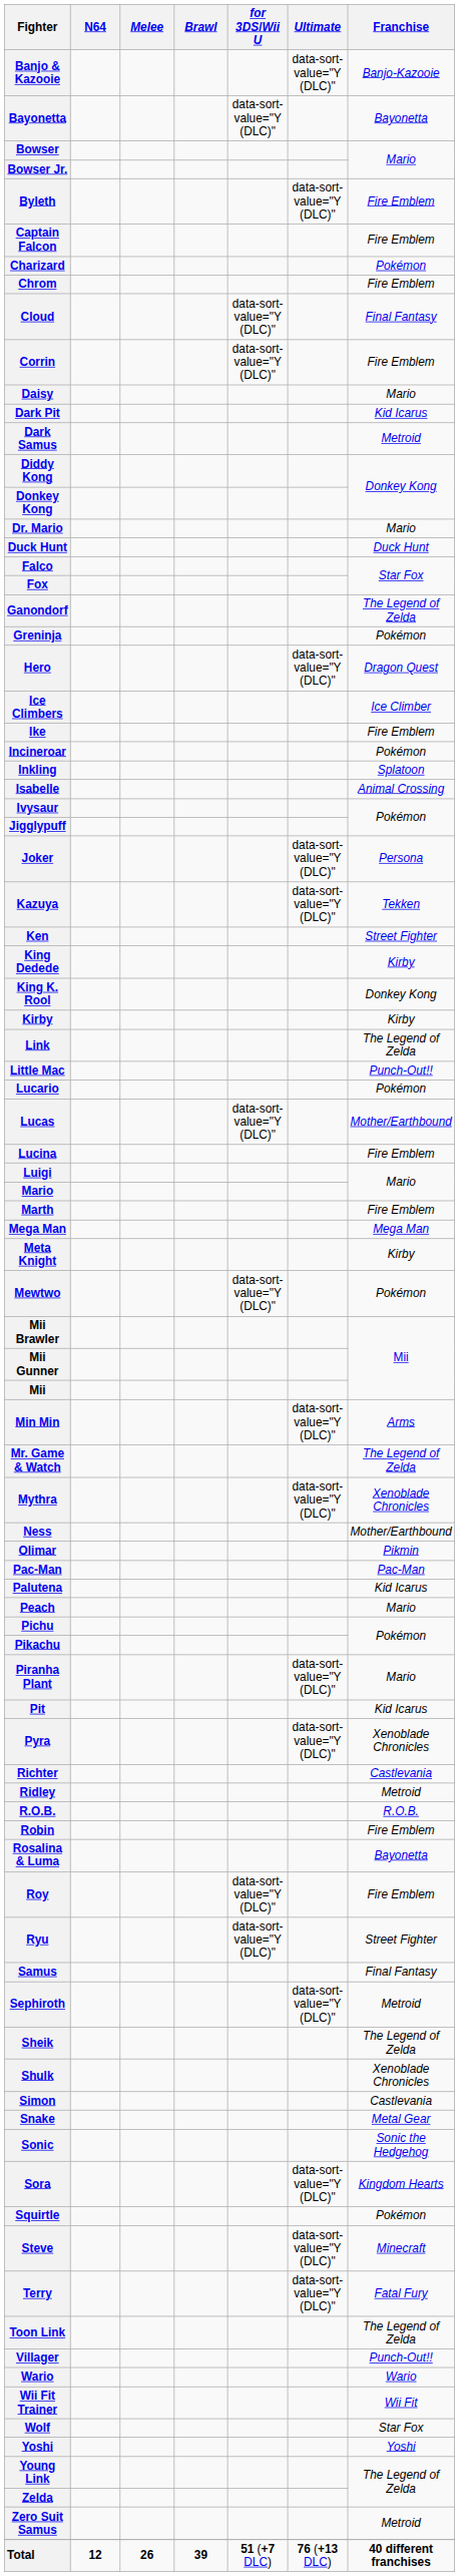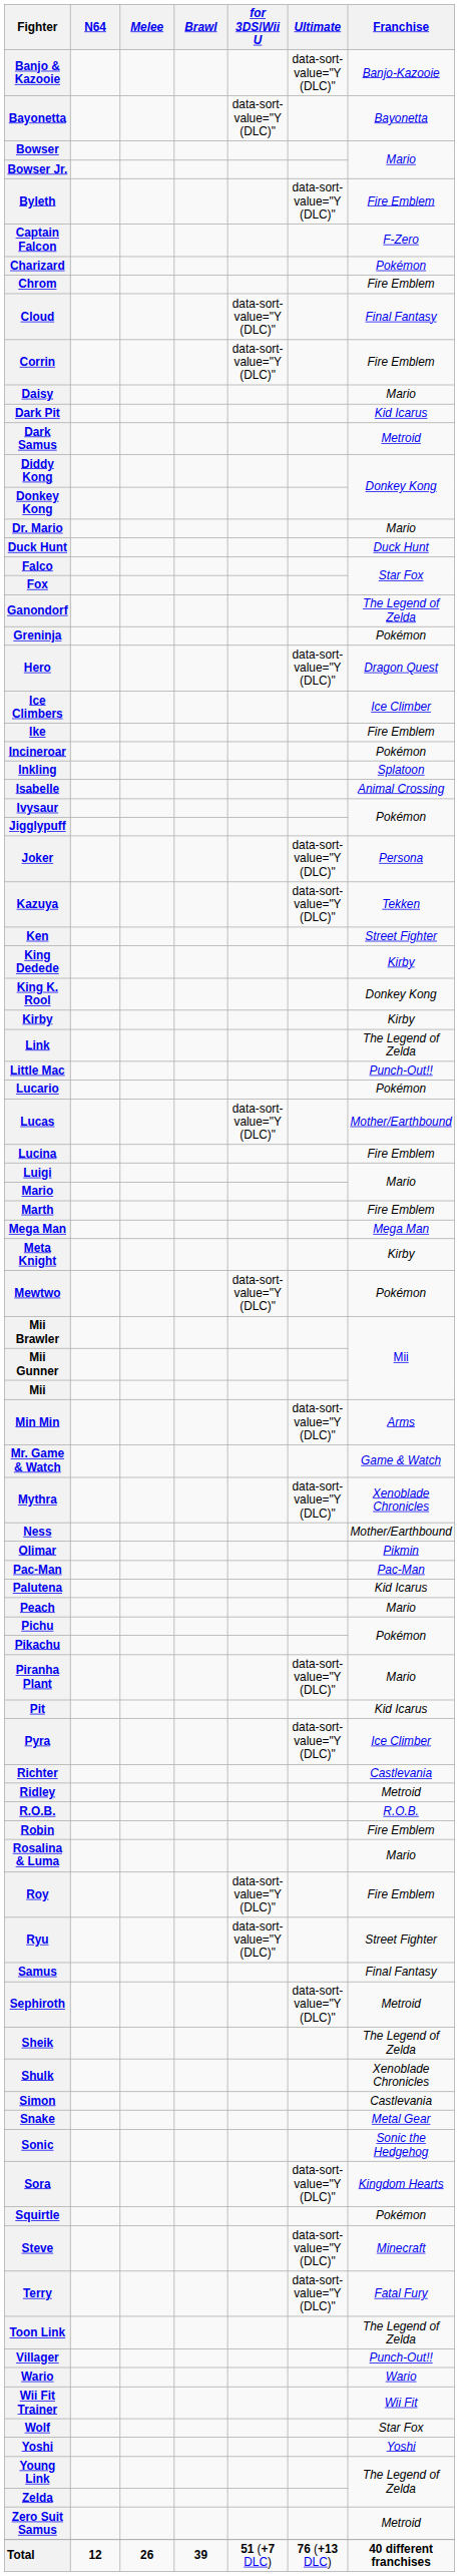Captain Falcon | Franchise: Fire Emblem -> F-Zero
Mr. Game & Watch | Franchise: The Legend of Zelda -> Game & Watch
Pyra | Franchise: Xenoblade Chronicles -> Ice Climber
Rosalina & Luma | Franchise: Bayonetta -> Mario
